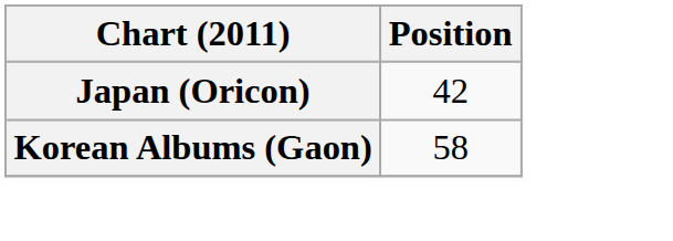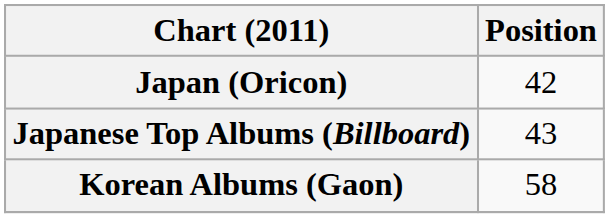+ row: Japanese Top Albums (Billboard) | 43
